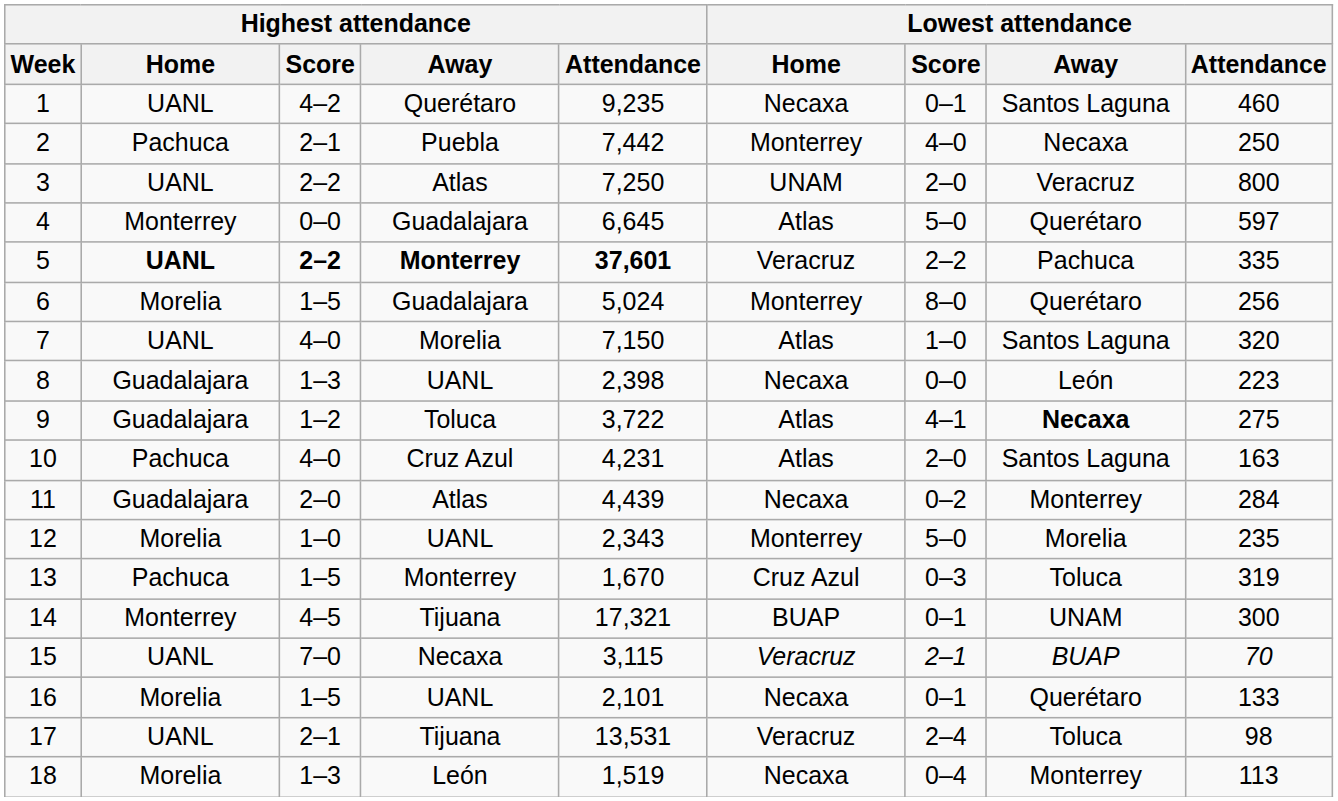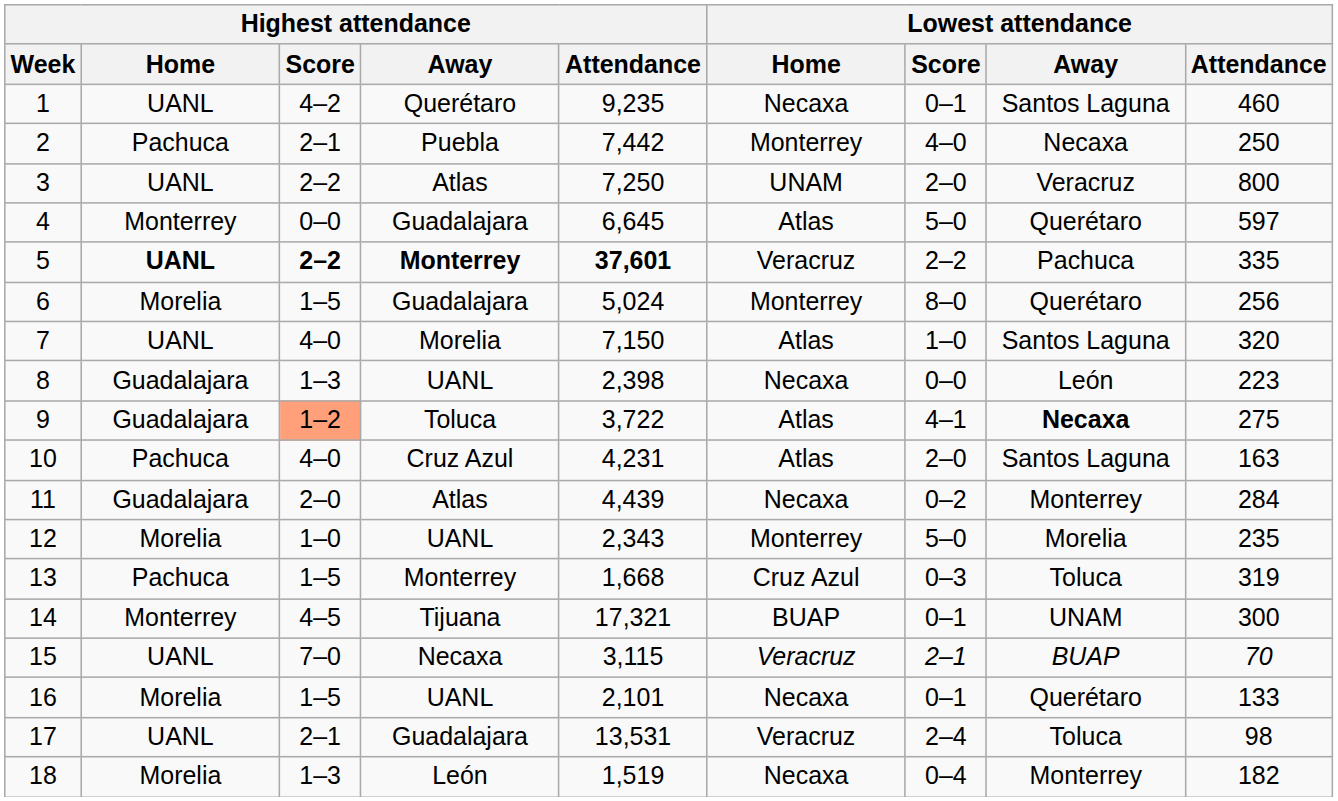9 | Highest attendance / Score: no background -> lightsalmon background
13 | Highest attendance / Attendance: 1,670 -> 1,668
17 | Highest attendance / Away: Tijuana -> Guadalajara
18 | Lowest attendance / Attendance: 113 -> 182
